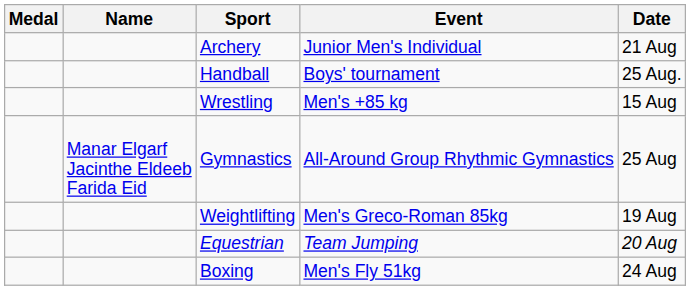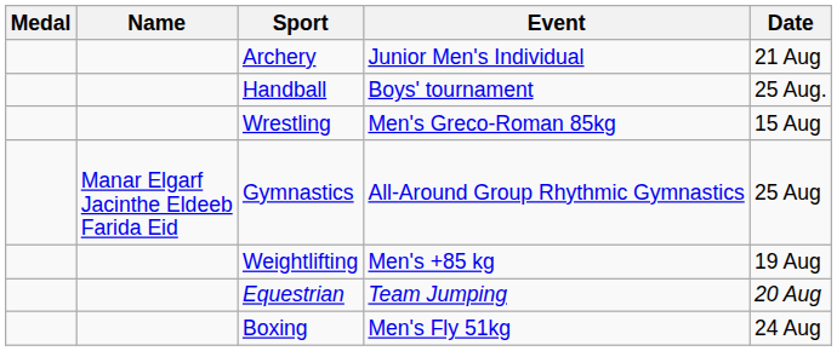Wrestling | Event: Men's +85 kg -> Men's Greco-Roman 85kg
Weightlifting | Event: Men's Greco-Roman 85kg -> Men's +85 kg
